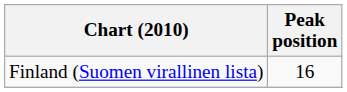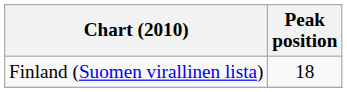Finland (Suomen virallinen lista) | Peak position: 16 -> 18
